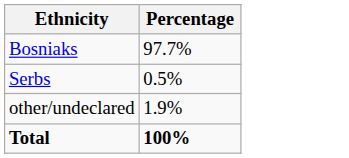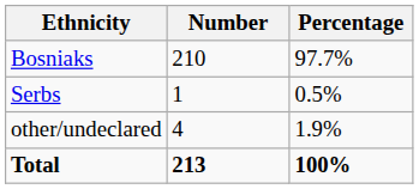+ column: Number | 210 | 1 | 4 | 213
